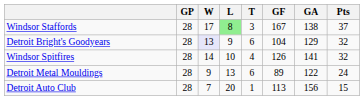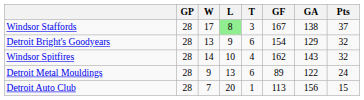Detroit Bright's Goodyears | W: lavender background -> no background
Detroit Bright's Goodyears | GF: 104 -> 154
Windsor Spitfires | GF: 126 -> 162
Windsor Spitfires | GA: 141 -> 143
